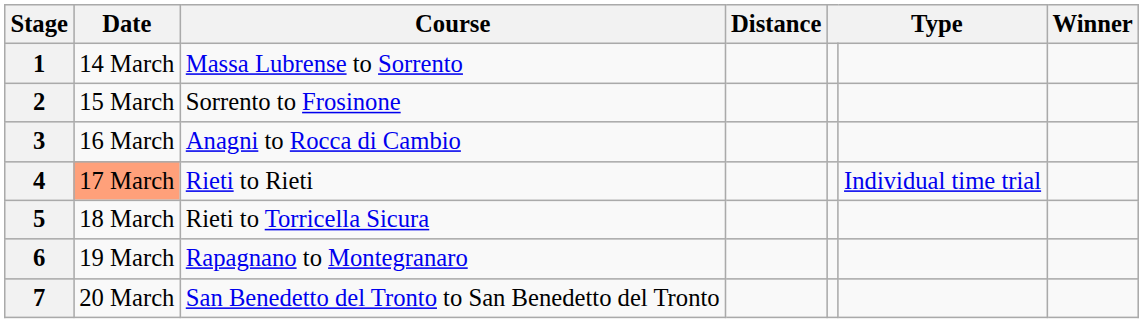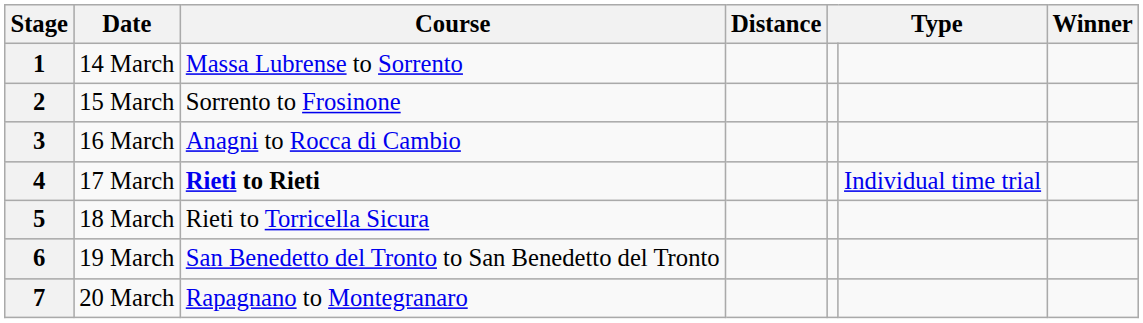4 | Date: lightsalmon background -> no background
4 | Course: normal -> bold
6 | Course: Rapagnano to Montegranaro -> San Benedetto del Tronto to San Benedetto del Tronto
7 | Course: San Benedetto del Tronto to San Benedetto del Tronto -> Rapagnano to Montegranaro
